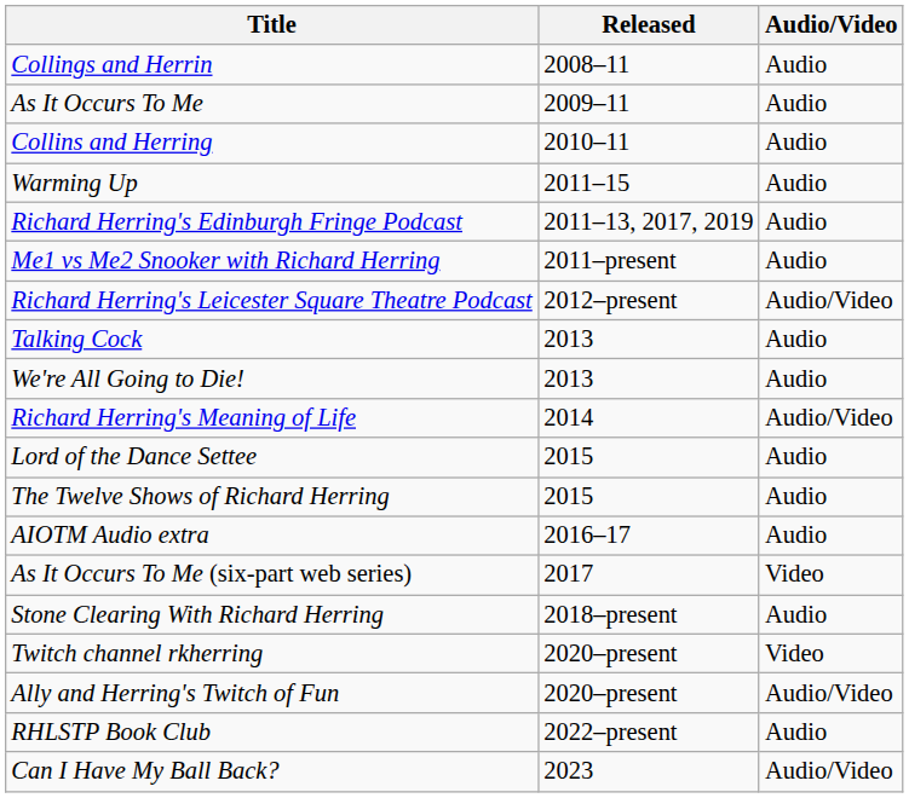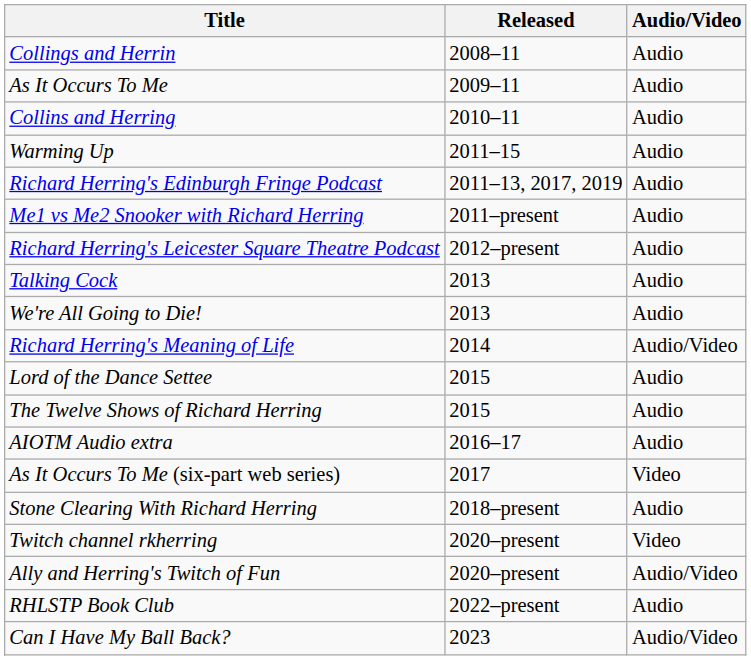Richard Herring's Leicester Square Theatre Podcast | Audio/Video: Audio/Video -> Audio
